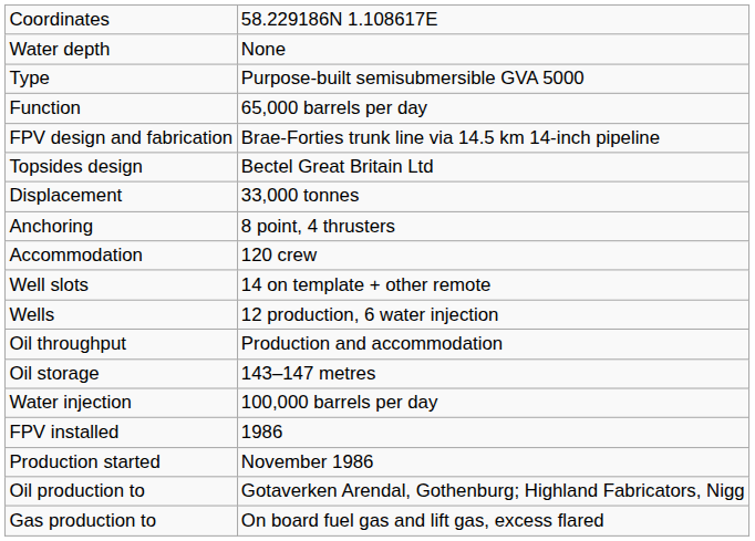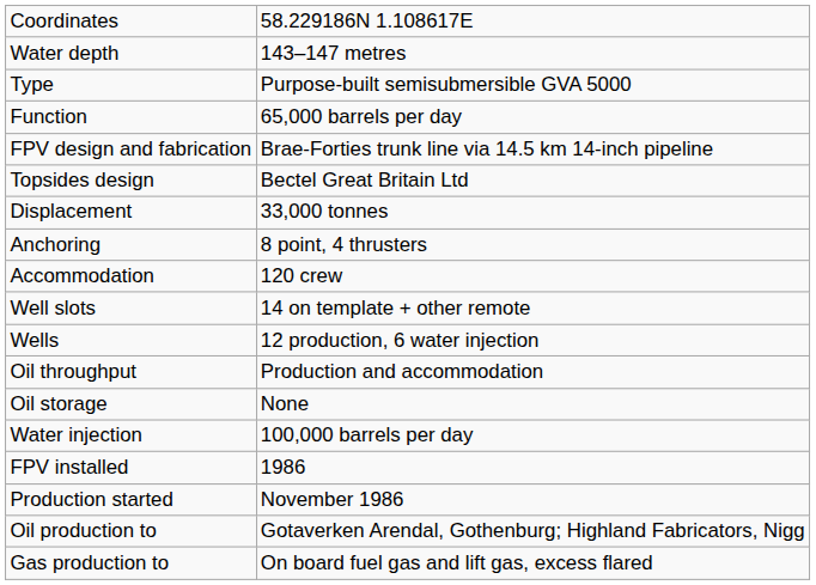Water depth | column 2: None -> 143–147 metres
Oil storage | column 2: 143–147 metres -> None
